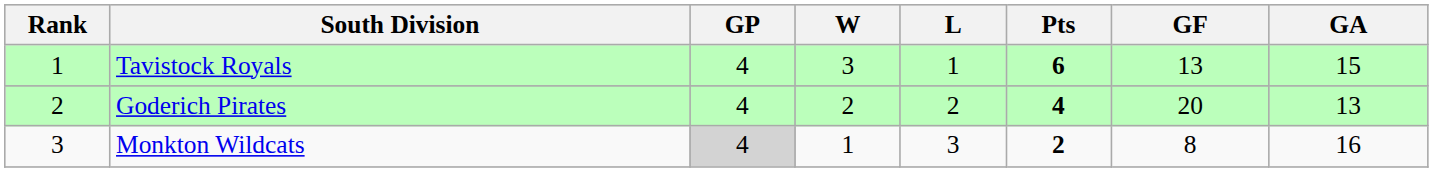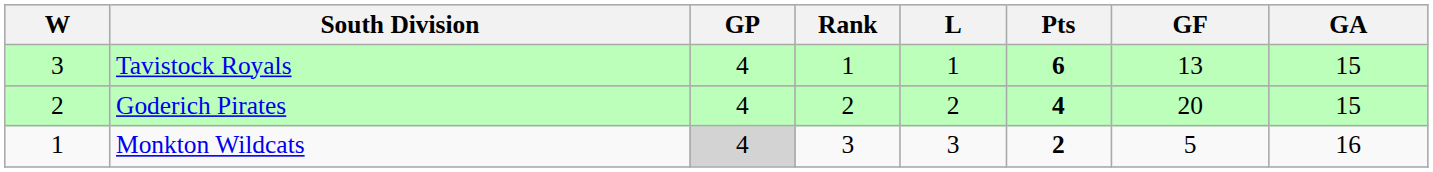columns swapped: Rank <-> W
Goderich Pirates | GA: 13 -> 15
Monkton Wildcats | GF: 8 -> 5
